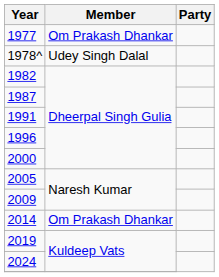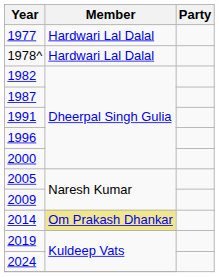1977 | Member: Om Prakash Dhankar -> Hardwari Lal Dalal
1978^ | Member: Udey Singh Dalal -> Hardwari Lal Dalal
2014 | Member: no background -> khaki background
